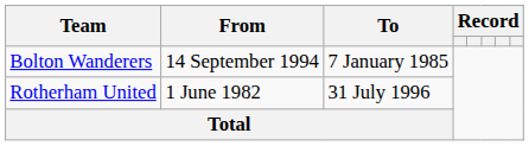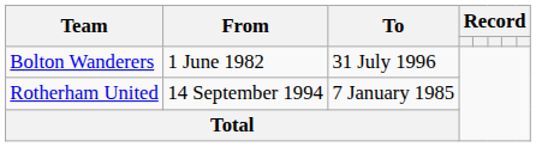Bolton Wanderers | From: 14 September 1994 -> 1 June 1982
Bolton Wanderers | To: 7 January 1985 -> 31 July 1996
Rotherham United | From: 1 June 1982 -> 14 September 1994
Rotherham United | To: 31 July 1996 -> 7 January 1985
